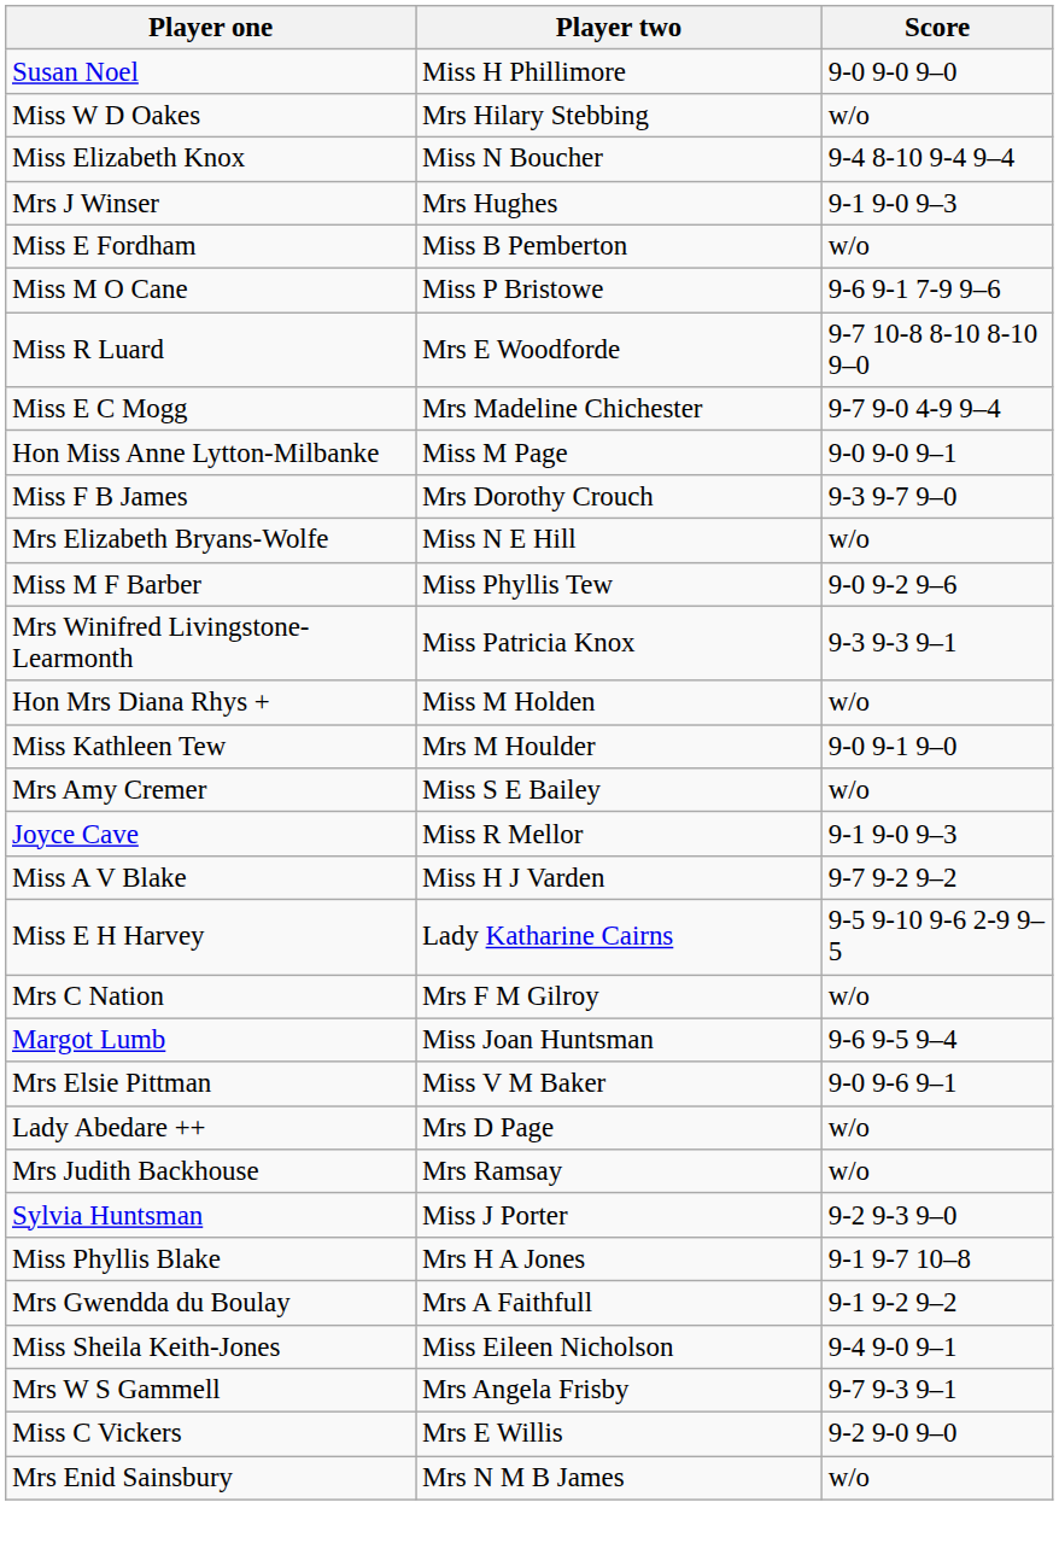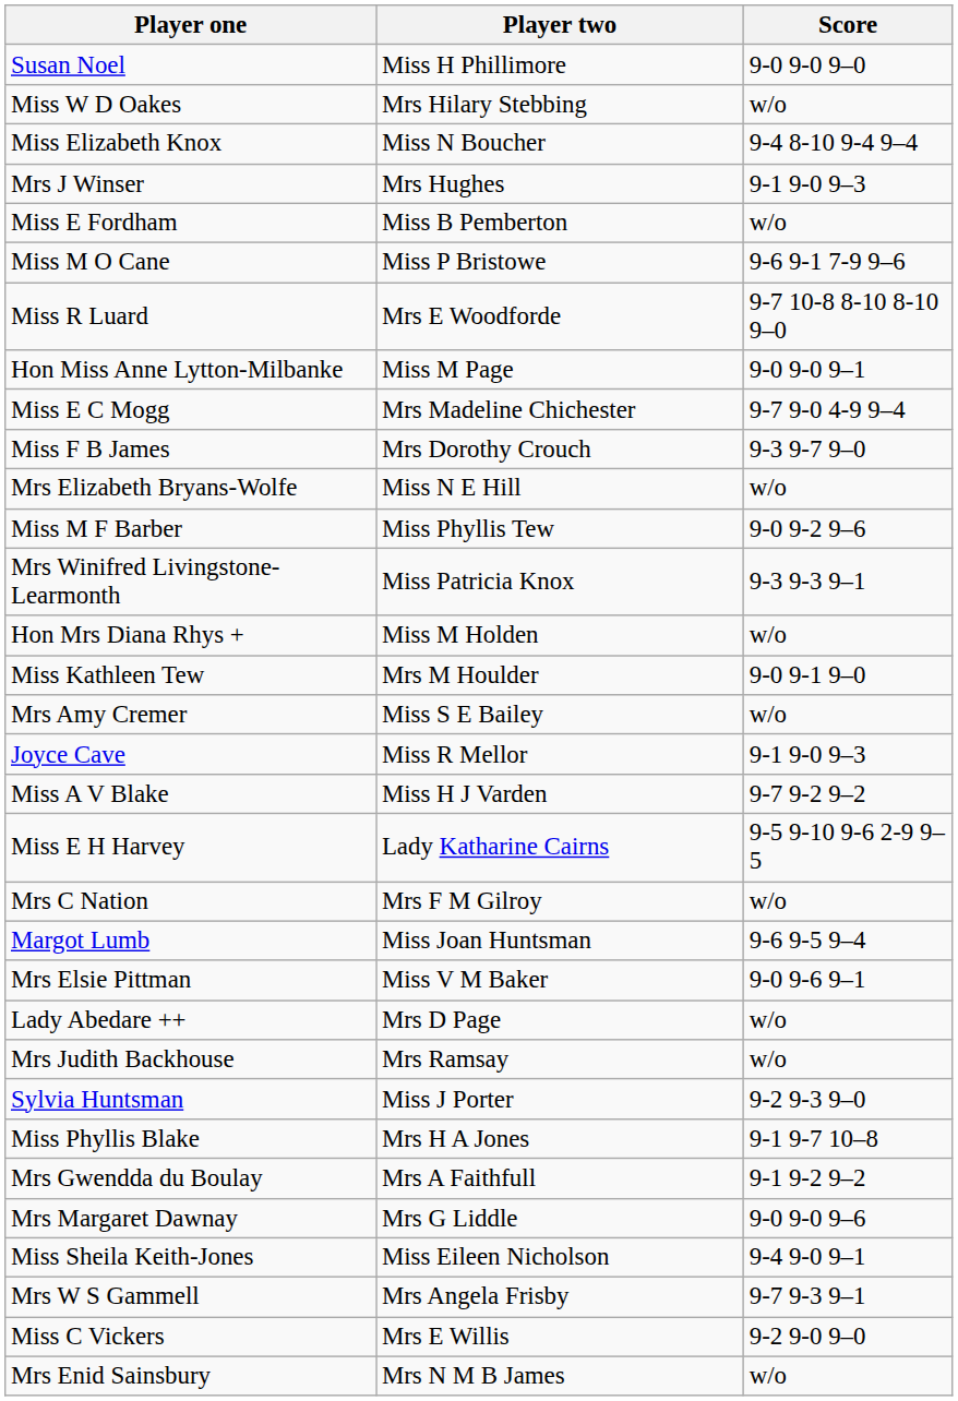rows swapped: Miss E C Mogg <-> Hon Miss Anne Lytton-Milbanke
+ row: Mrs Margaret Dawnay | Mrs G Liddle | 9-0 9-0 9–6
